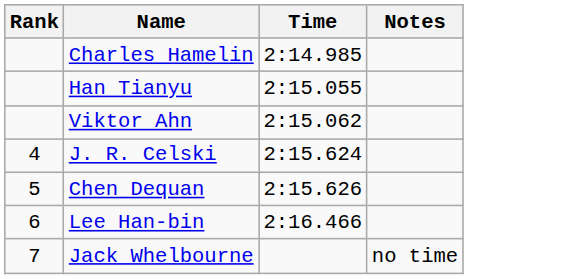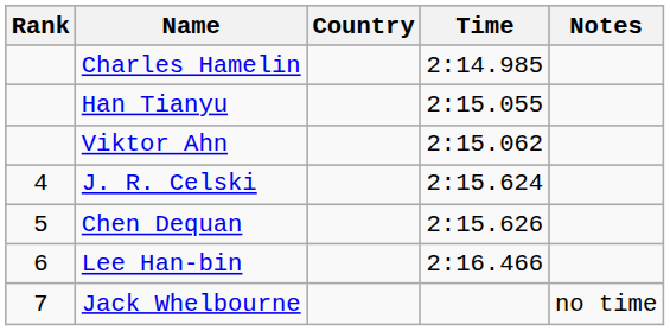+ column: Country
